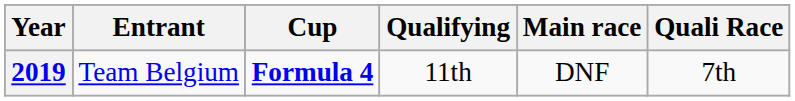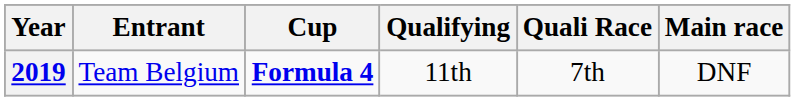columns swapped: Quali Race <-> Main race
